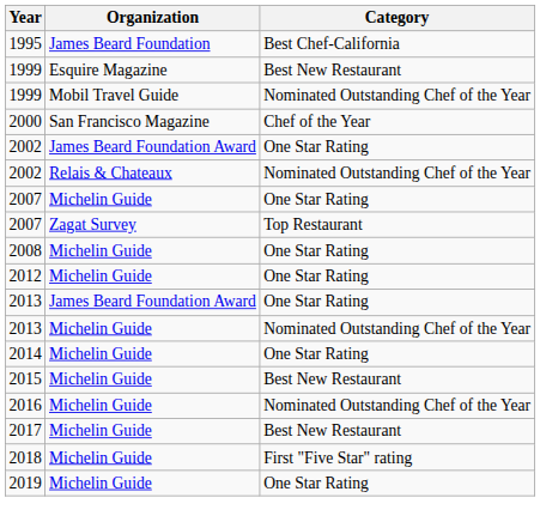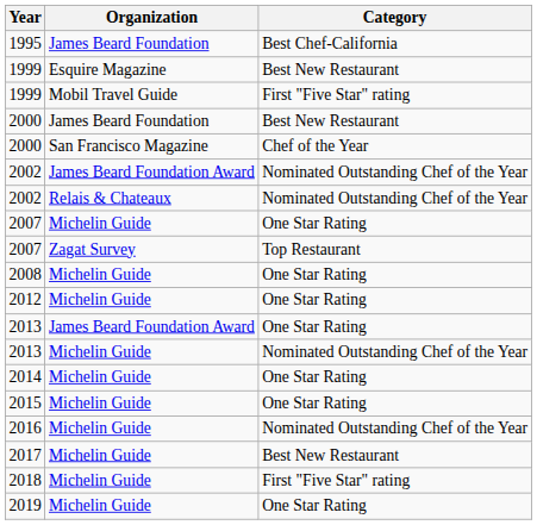1999 / Mobil Travel Guide | Category: Nominated Outstanding Chef of the Year -> First "Five Star" rating
+ row: 2000 | James Beard Foundation | Best New Restaurant
2002 / James Beard Foundation Award | Category: One Star Rating -> Nominated Outstanding Chef of the Year
2015 | Category: Best New Restaurant -> One Star Rating
